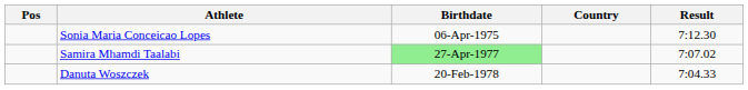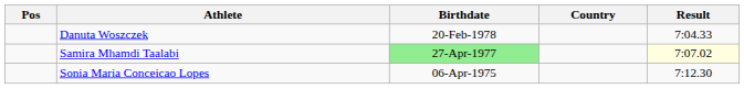rows swapped: Danuta Woszczek <-> Sonia Maria Conceicao Lopes
Samira Mhamdi Taalabi | Result: no background -> lightyellow background
